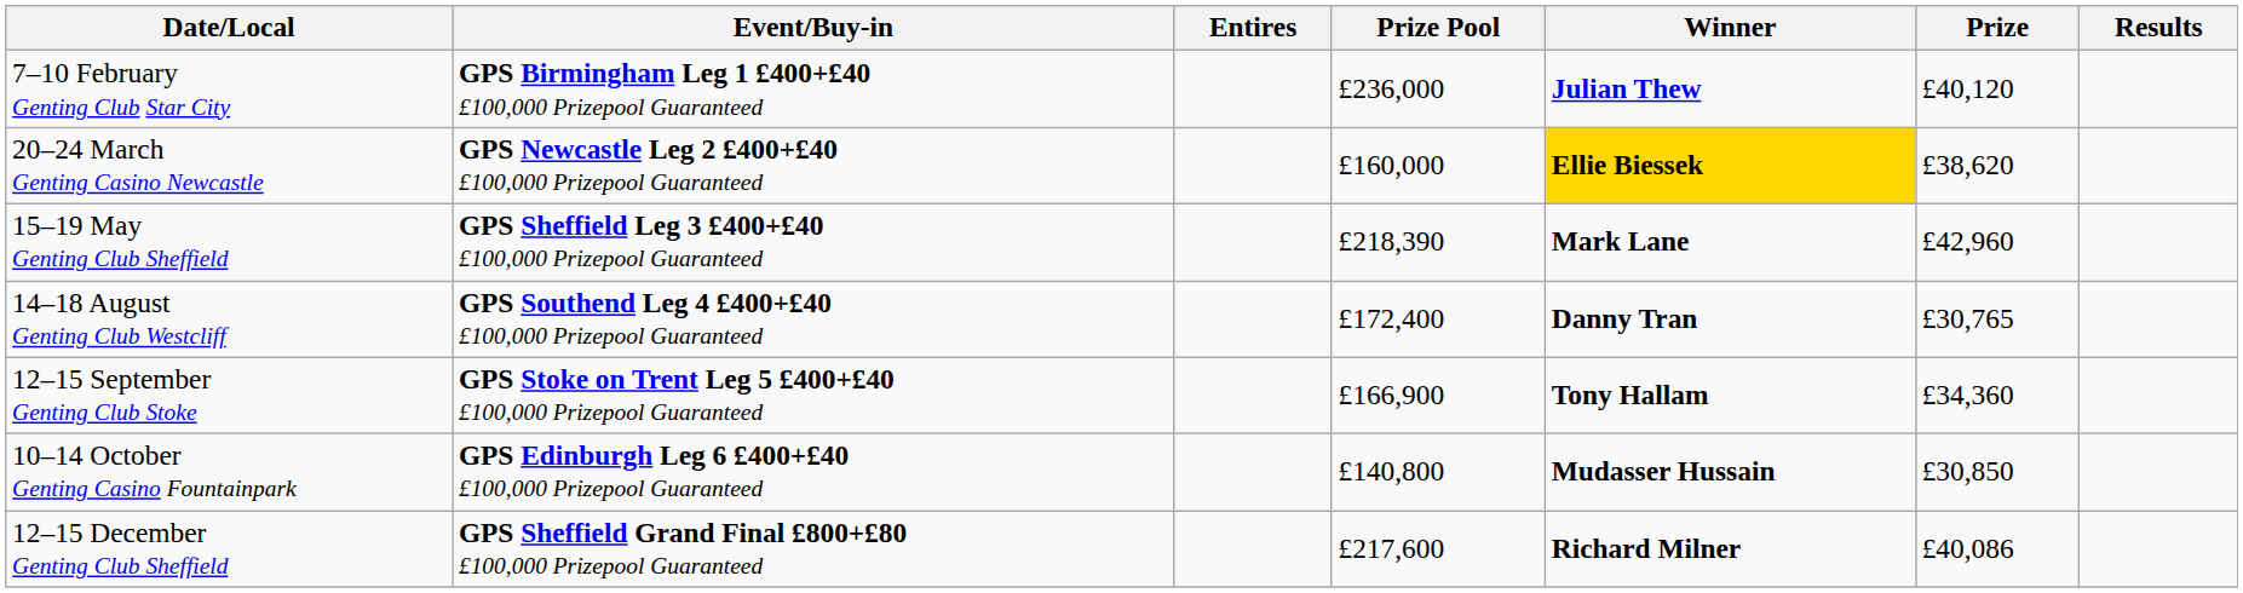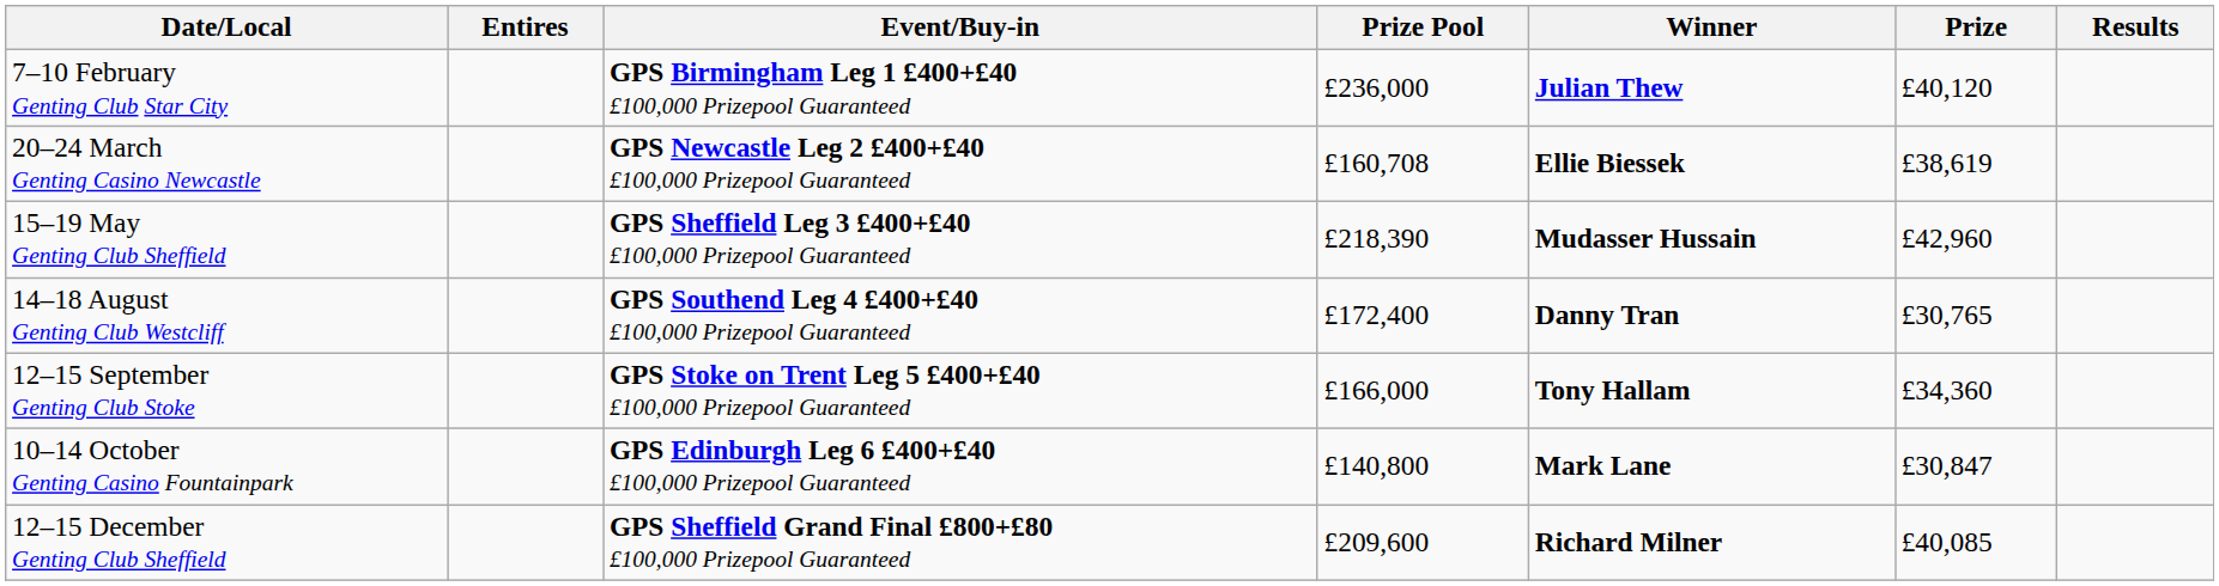columns swapped: Event/Buy-in <-> Entires
20–24 March Genting Casino Newcastle | Prize Pool: £160,000 -> £160,708
20–24 March Genting Casino Newcastle | Winner: gold background -> no background
20–24 March Genting Casino Newcastle | Prize: £38,620 -> £38,619
15–19 May Genting Club Sheffield | Winner: Mark Lane -> Mudasser Hussain
12–15 September Genting Club Stoke | Prize Pool: £166,900 -> £166,000
10–14 October Genting Casino Fountainpark | Winner: Mudasser Hussain -> Mark Lane
10–14 October Genting Casino Fountainpark | Prize: £30,850 -> £30,847
12–15 December Genting Club Sheffield | Prize Pool: £217,600 -> £209,600
12–15 December Genting Club Sheffield | Prize: £40,086 -> £40,085
